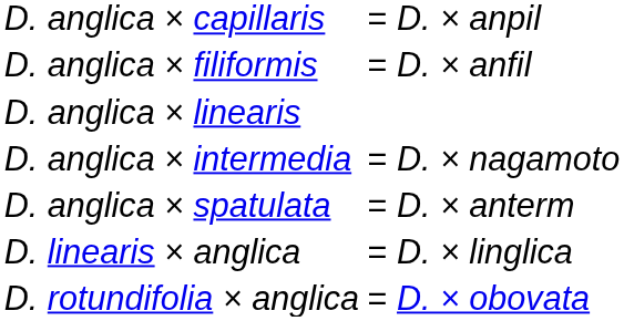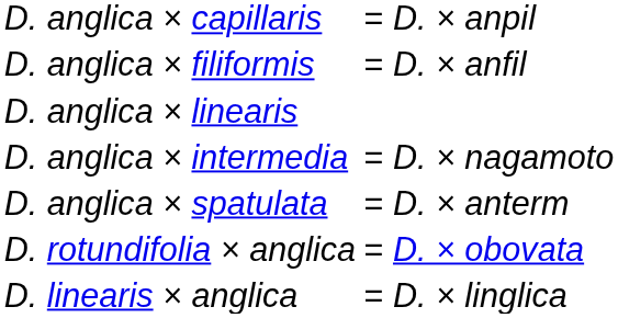rows swapped: D. linearis × anglica <-> D. rotundifolia × anglica
